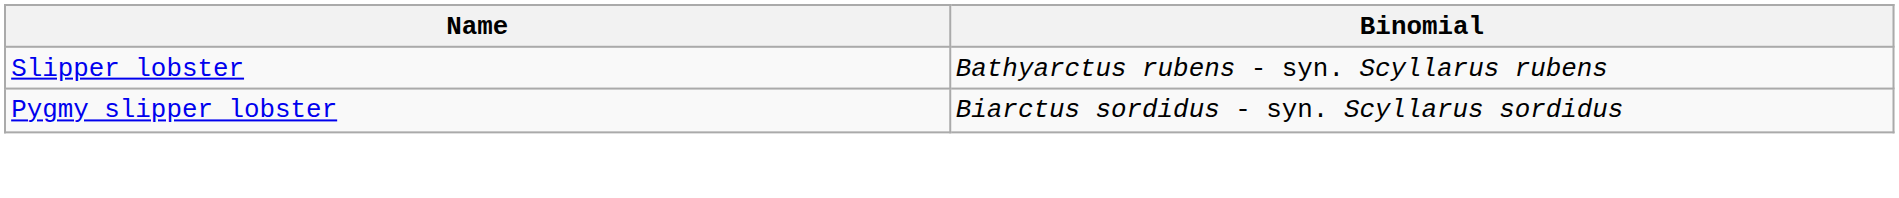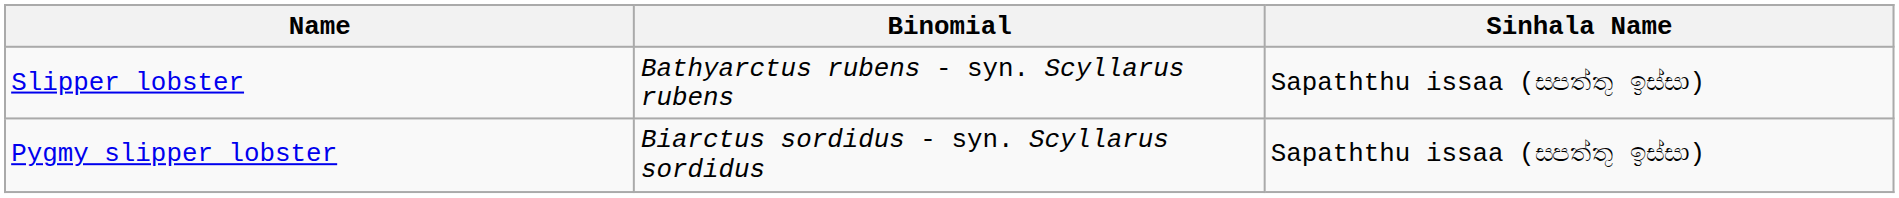+ column: Sinhala Name | Sapaththu issaa (සපත්තු ඉස්සා) | Sapaththu issaa (සපත්තු ඉස්සා)
